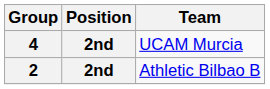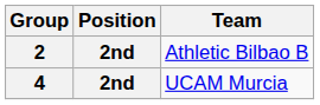rows swapped: 2 <-> 4
